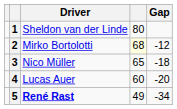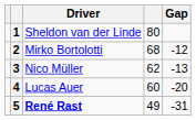2 | column 4: lightyellow background -> no background
3 | column 4: 65 -> 62
3 | Gap: -18 -> -13
5 | Gap: -34 -> -31
